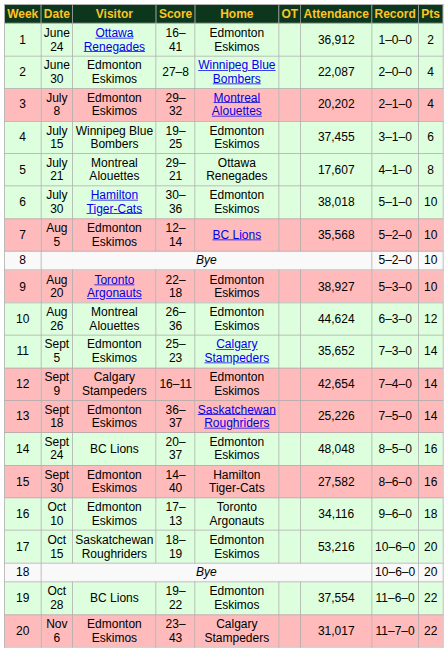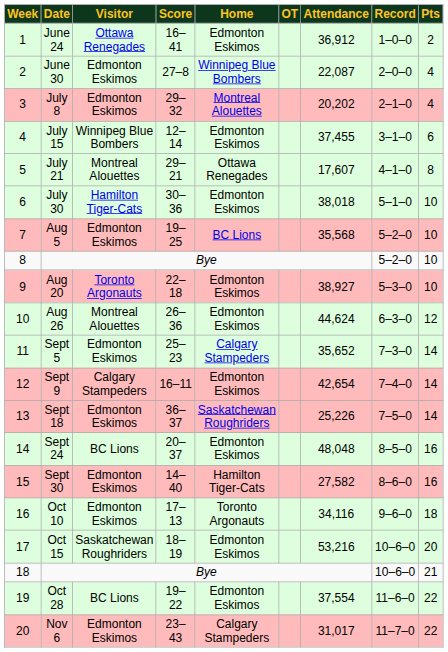July 15 | Score: 19–25 -> 12–14
Aug 5 | Score: 12–14 -> 19–25
18 / Bye | Pts: 20 -> 21
